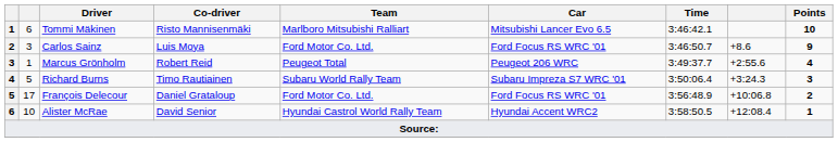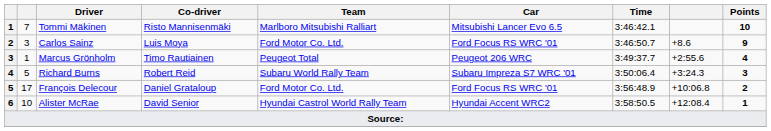Tommi Mäkinen | column 2: 6 -> 7
Marcus Grönholm | Co-driver: Robert Reid -> Timo Rautiainen
Richard Burns | Co-driver: Timo Rautiainen -> Robert Reid
